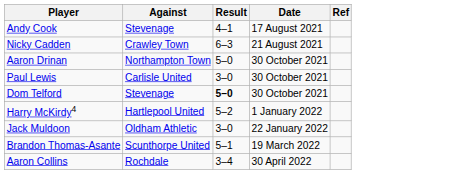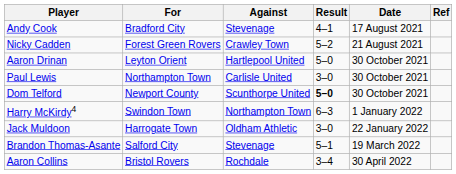+ column: For | Bradford City | Forest Green Rovers | Leyton Orient | Northampton Town | Newport County | Swindon Town | Harrogate Town | Salford City | Bristol Rovers
Nicky Cadden | Result: 6–3 -> 5–2
Aaron Drinan | Against: Northampton Town -> Hartlepool United
Dom Telford | Against: Stevenage -> Scunthorpe United
Harry McKirdy4 | Against: Hartlepool United -> Northampton Town
Harry McKirdy4 | Result: 5–2 -> 6–3
Brandon Thomas-Asante | Against: Scunthorpe United -> Stevenage
